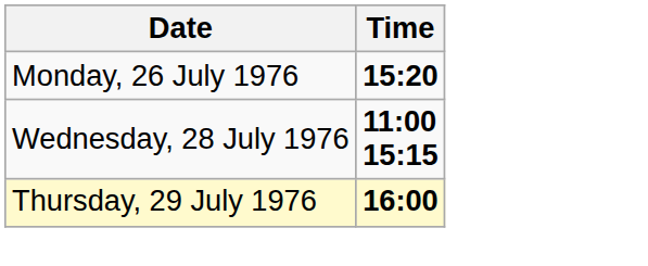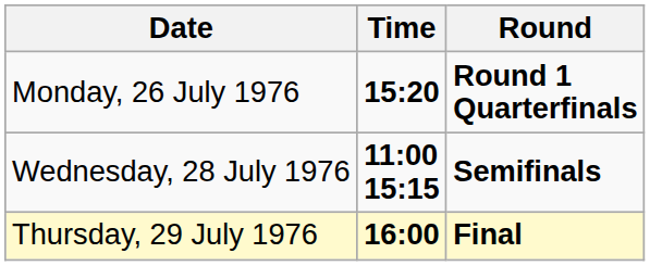+ column: Round | Round 1 Quarterfinals | Semifinals | Final
